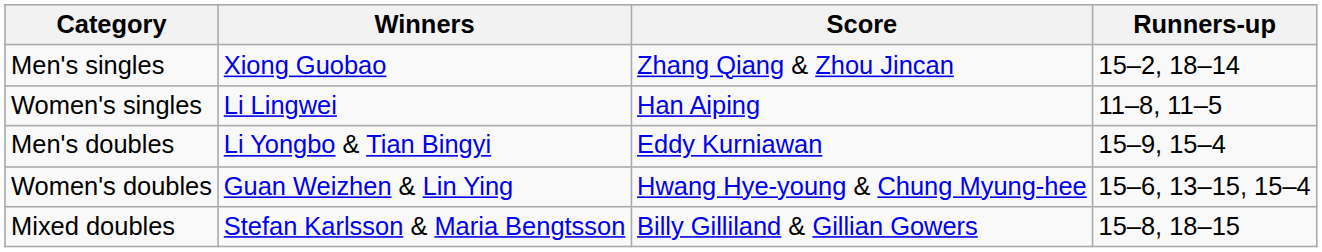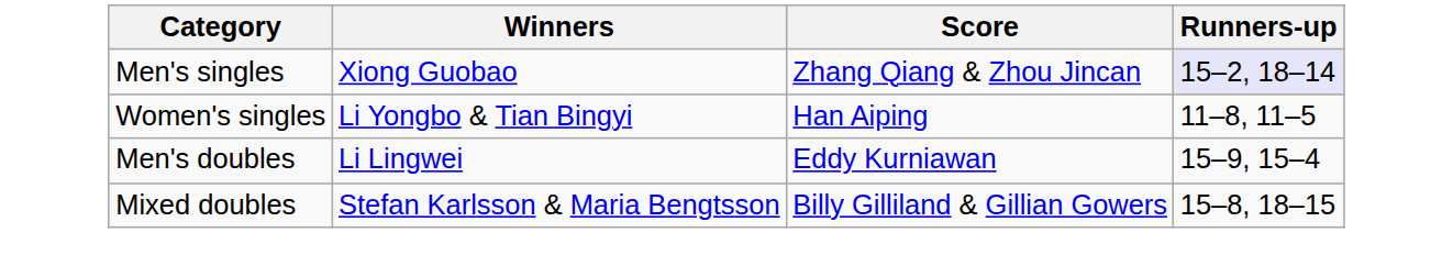Men's singles | Runners-up: no background -> lavender background
Women's singles | Winners: Li Lingwei -> Li Yongbo & Tian Bingyi
Men's doubles | Winners: Li Yongbo & Tian Bingyi -> Li Lingwei
- row: Women's doubles | Guan Weizhen & Lin Ying | Hwang Hye-young & Chung Myung-hee | 15–6, 13–15, 15–4
